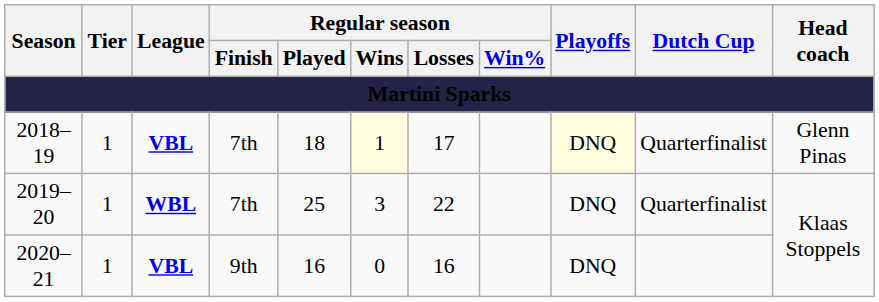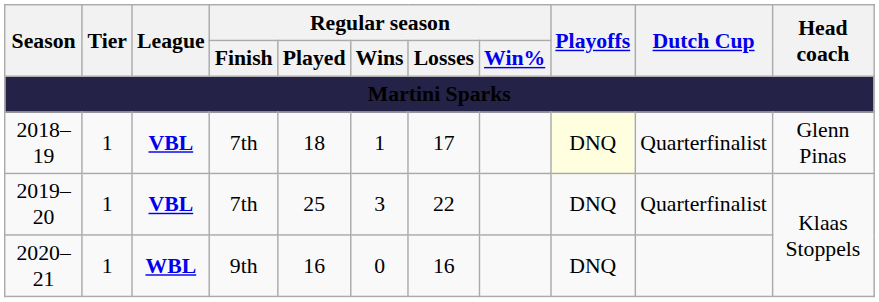2018–19 | Regular season / Wins: lightyellow background -> no background
2019–20 | League: WBL -> VBL
2020–21 | League: VBL -> WBL
